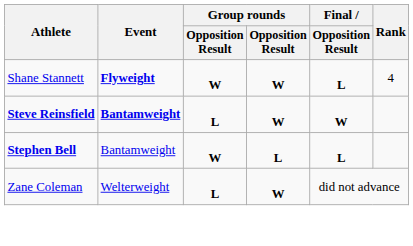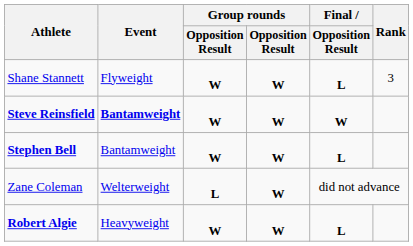Shane Stannett | Event: bold -> normal
Shane Stannett | Rank: 4 -> 3
Steve Reinsfield | column 3: L -> W
Stephen Bell | column 4: L -> W
+ row: Robert Algie | Heavyweight | W | W | L
